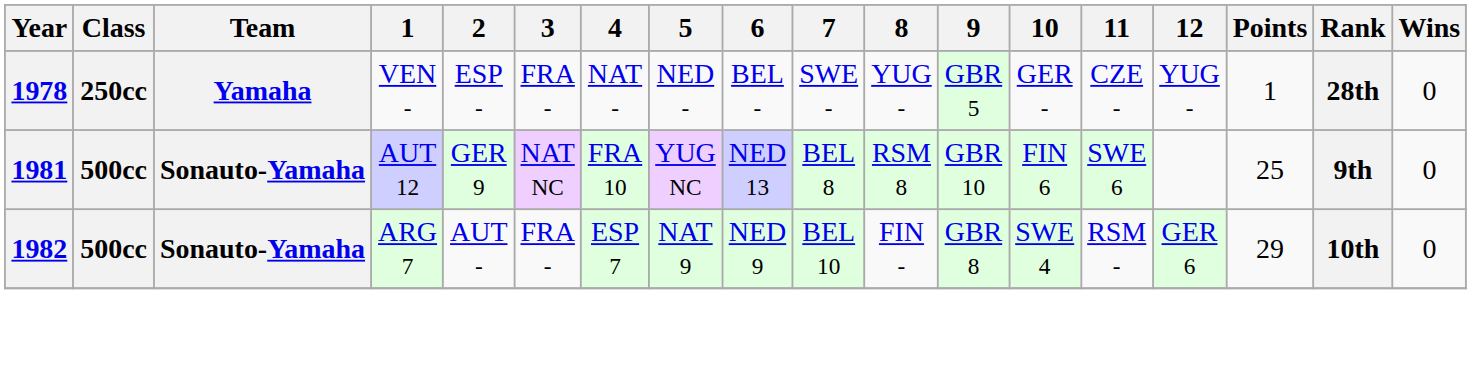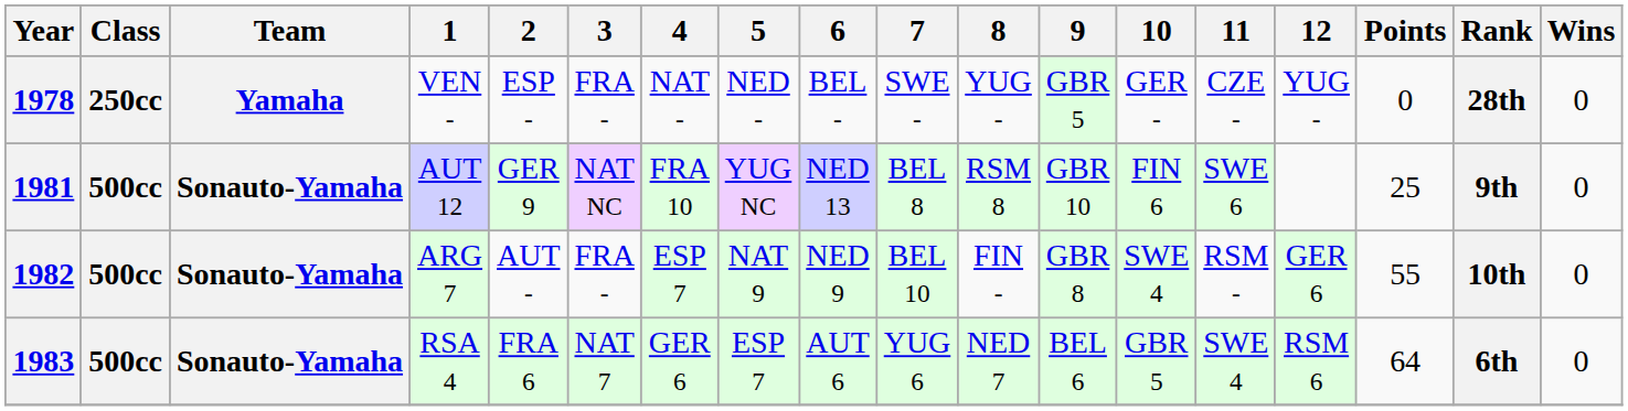1978 | Points: 1 -> 0
1982 | Points: 29 -> 55
+ row: 1983 | 500cc | Sonauto-Yamaha | RSA 4 | FRA 6 | NAT 7 | GER 6 | ESP 7 | AUT 6 | YUG 6 | NED 7 | BEL 6 | GBR 5 | SWE 4 | RSM 6 | 64 | 6th | 0
